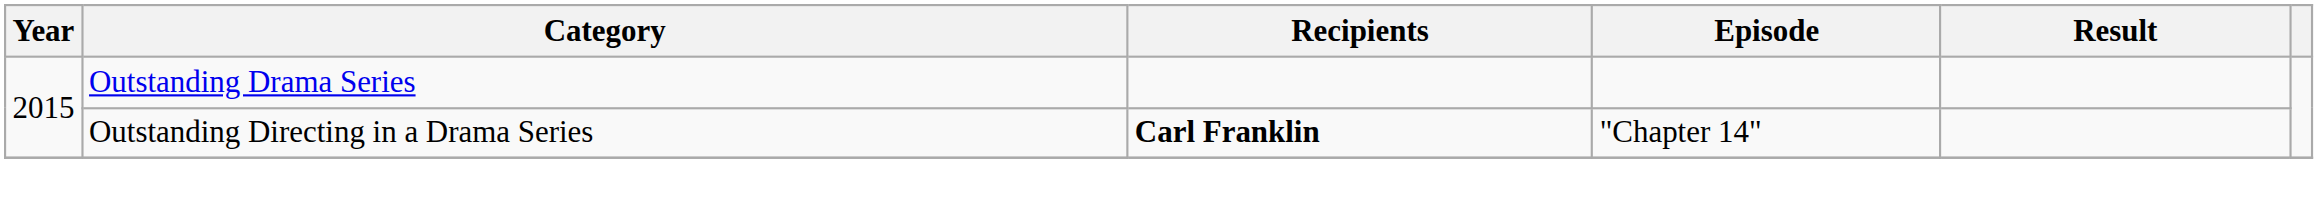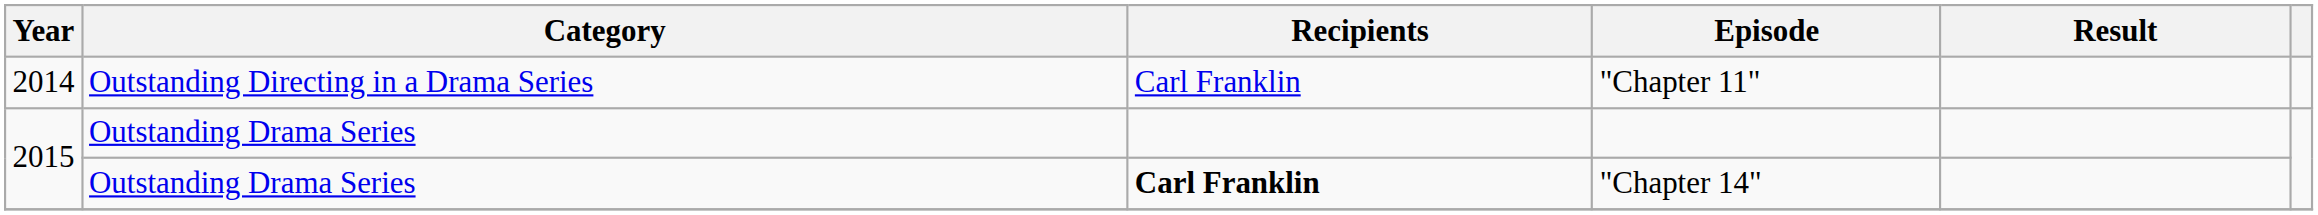+ row: 2014 | Outstanding Directing in a Drama Series | Carl Franklin | "Chapter 11"
"Chapter 14" | Category: Outstanding Directing in a Drama Series -> Outstanding Drama Series
